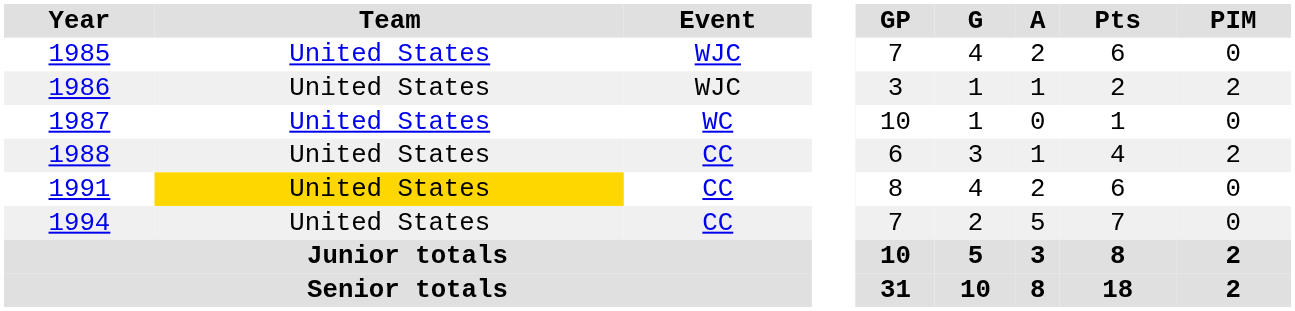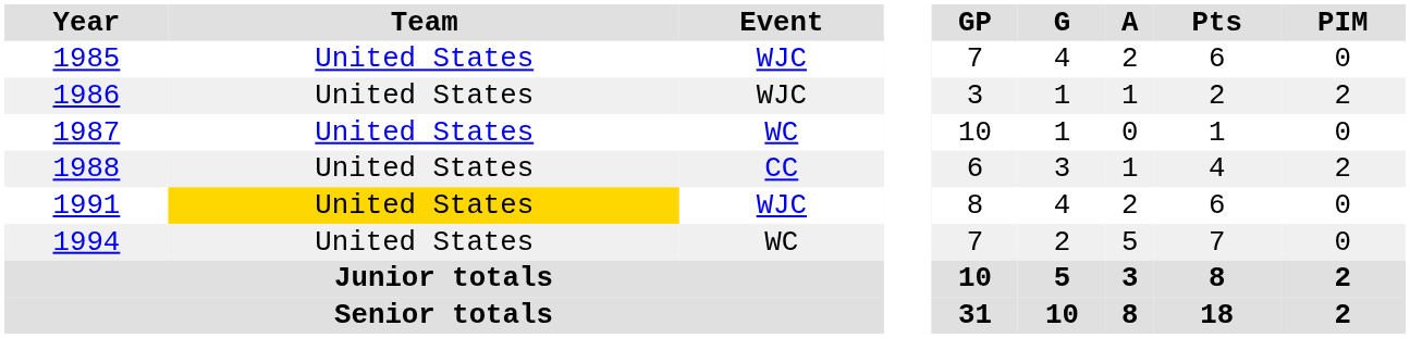1991 | Event: CC -> WJC
1994 | Event: CC -> WC
